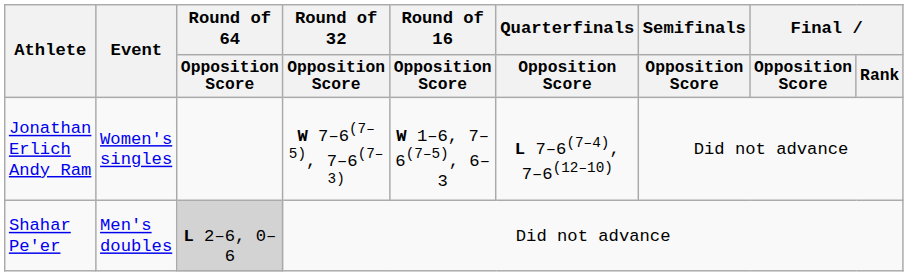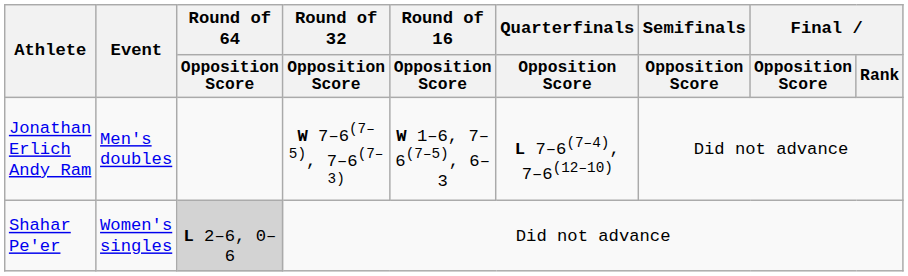Jonathan Erlich Andy Ram | Event: Women's singles -> Men's doubles
Shahar Pe'er | Event: Men's doubles -> Women's singles
